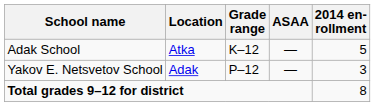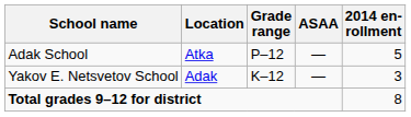Adak School | Grade range: K–12 -> P–12
Yakov E. Netsvetov School | Grade range: P–12 -> K–12
